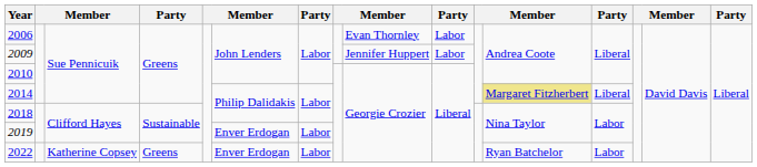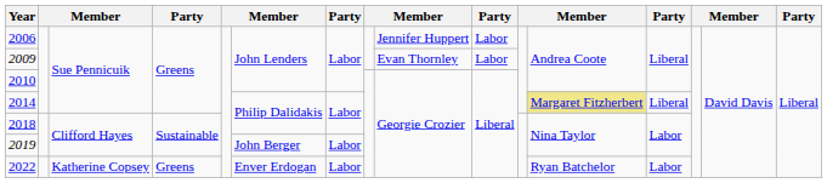2006 | column 9: Evan Thornley -> Jennifer Huppert
2009 | column 9: Jennifer Huppert -> Evan Thornley
2019 | column 6: Enver Erdogan -> John Berger
